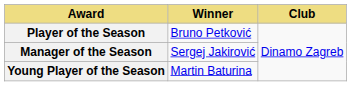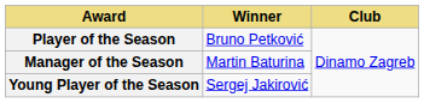Manager of the Season | Winner: Sergej Jakirović -> Martin Baturina
Young Player of the Season | Winner: Martin Baturina -> Sergej Jakirović
